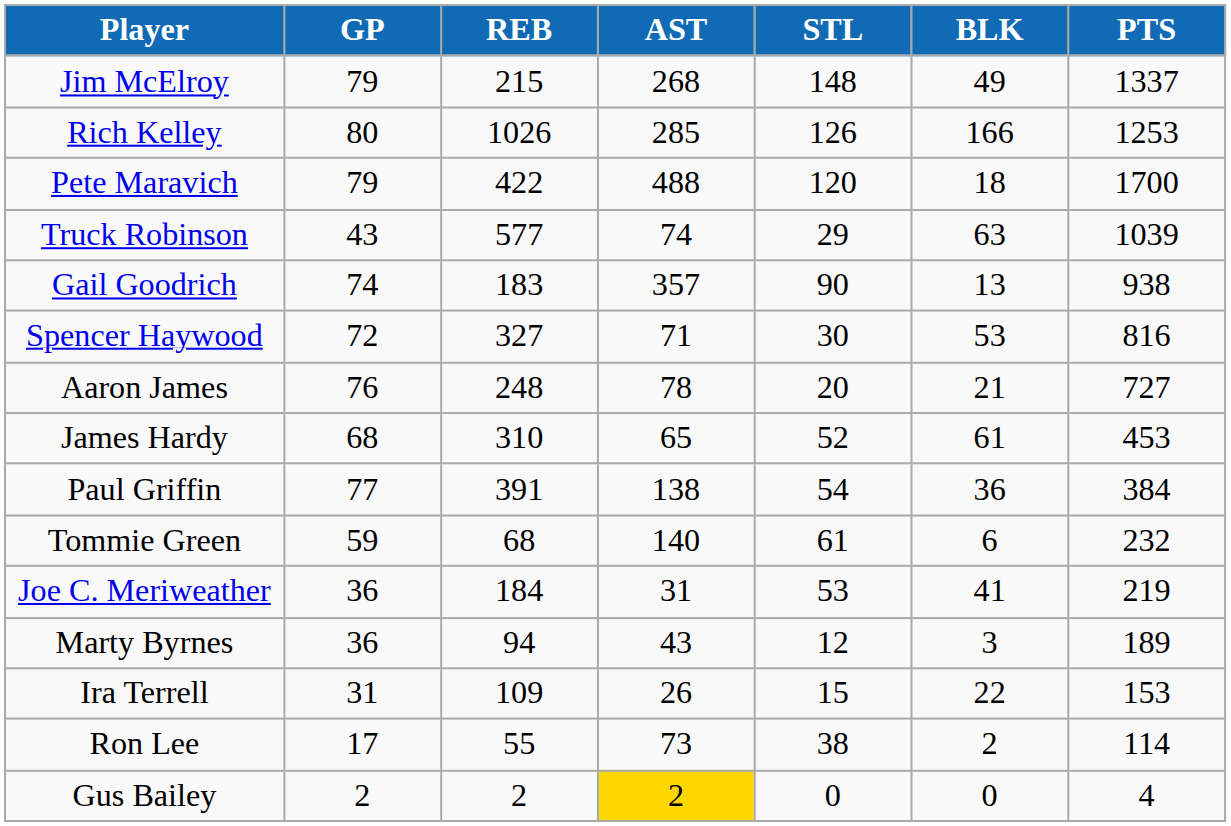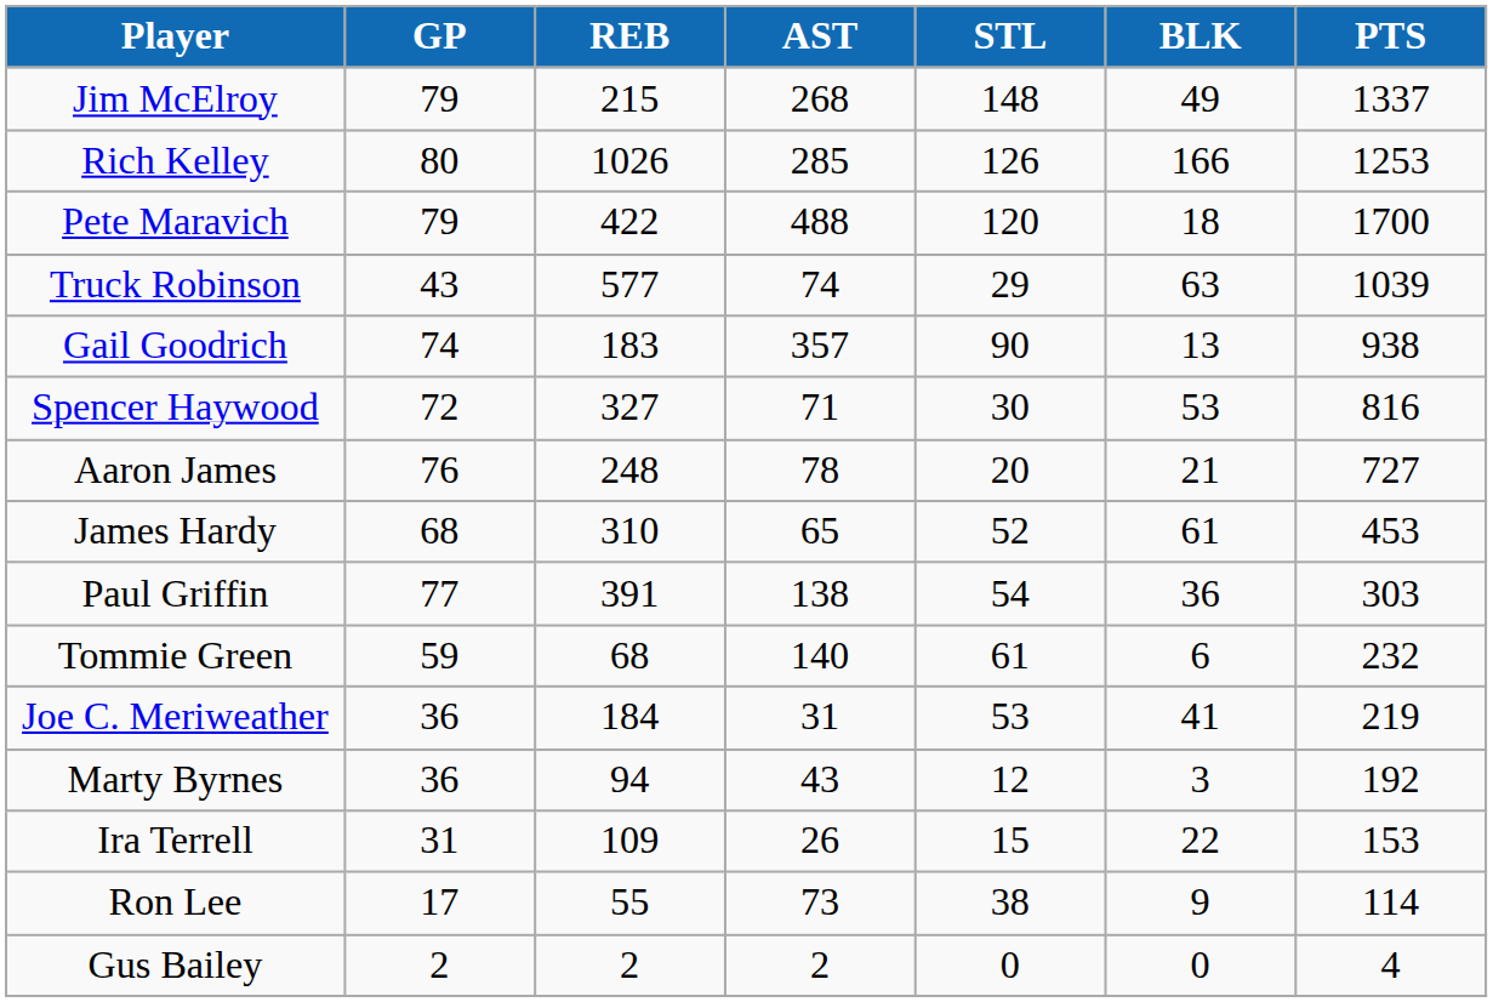Paul Griffin | PTS: 384 -> 303
Marty Byrnes | PTS: 189 -> 192
Ron Lee | BLK: 2 -> 9
Gus Bailey | AST: gold background -> no background
